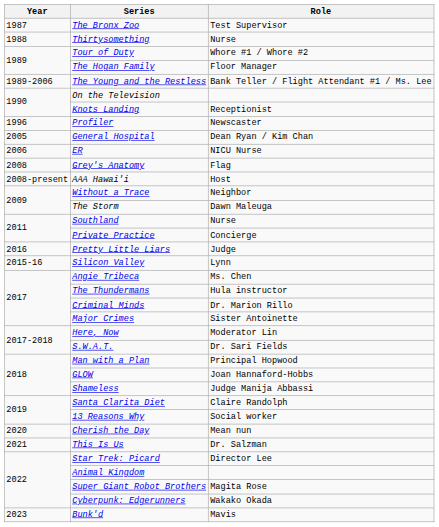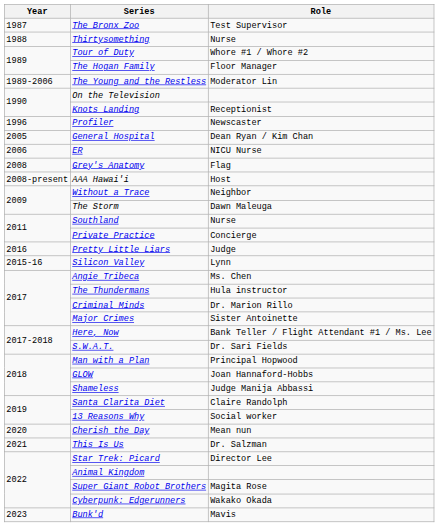The Young and the Restless | Role: Bank Teller / Flight Attendant #1 / Ms. Lee -> Moderator Lin
Here, Now | Role: Moderator Lin -> Bank Teller / Flight Attendant #1 / Ms. Lee
